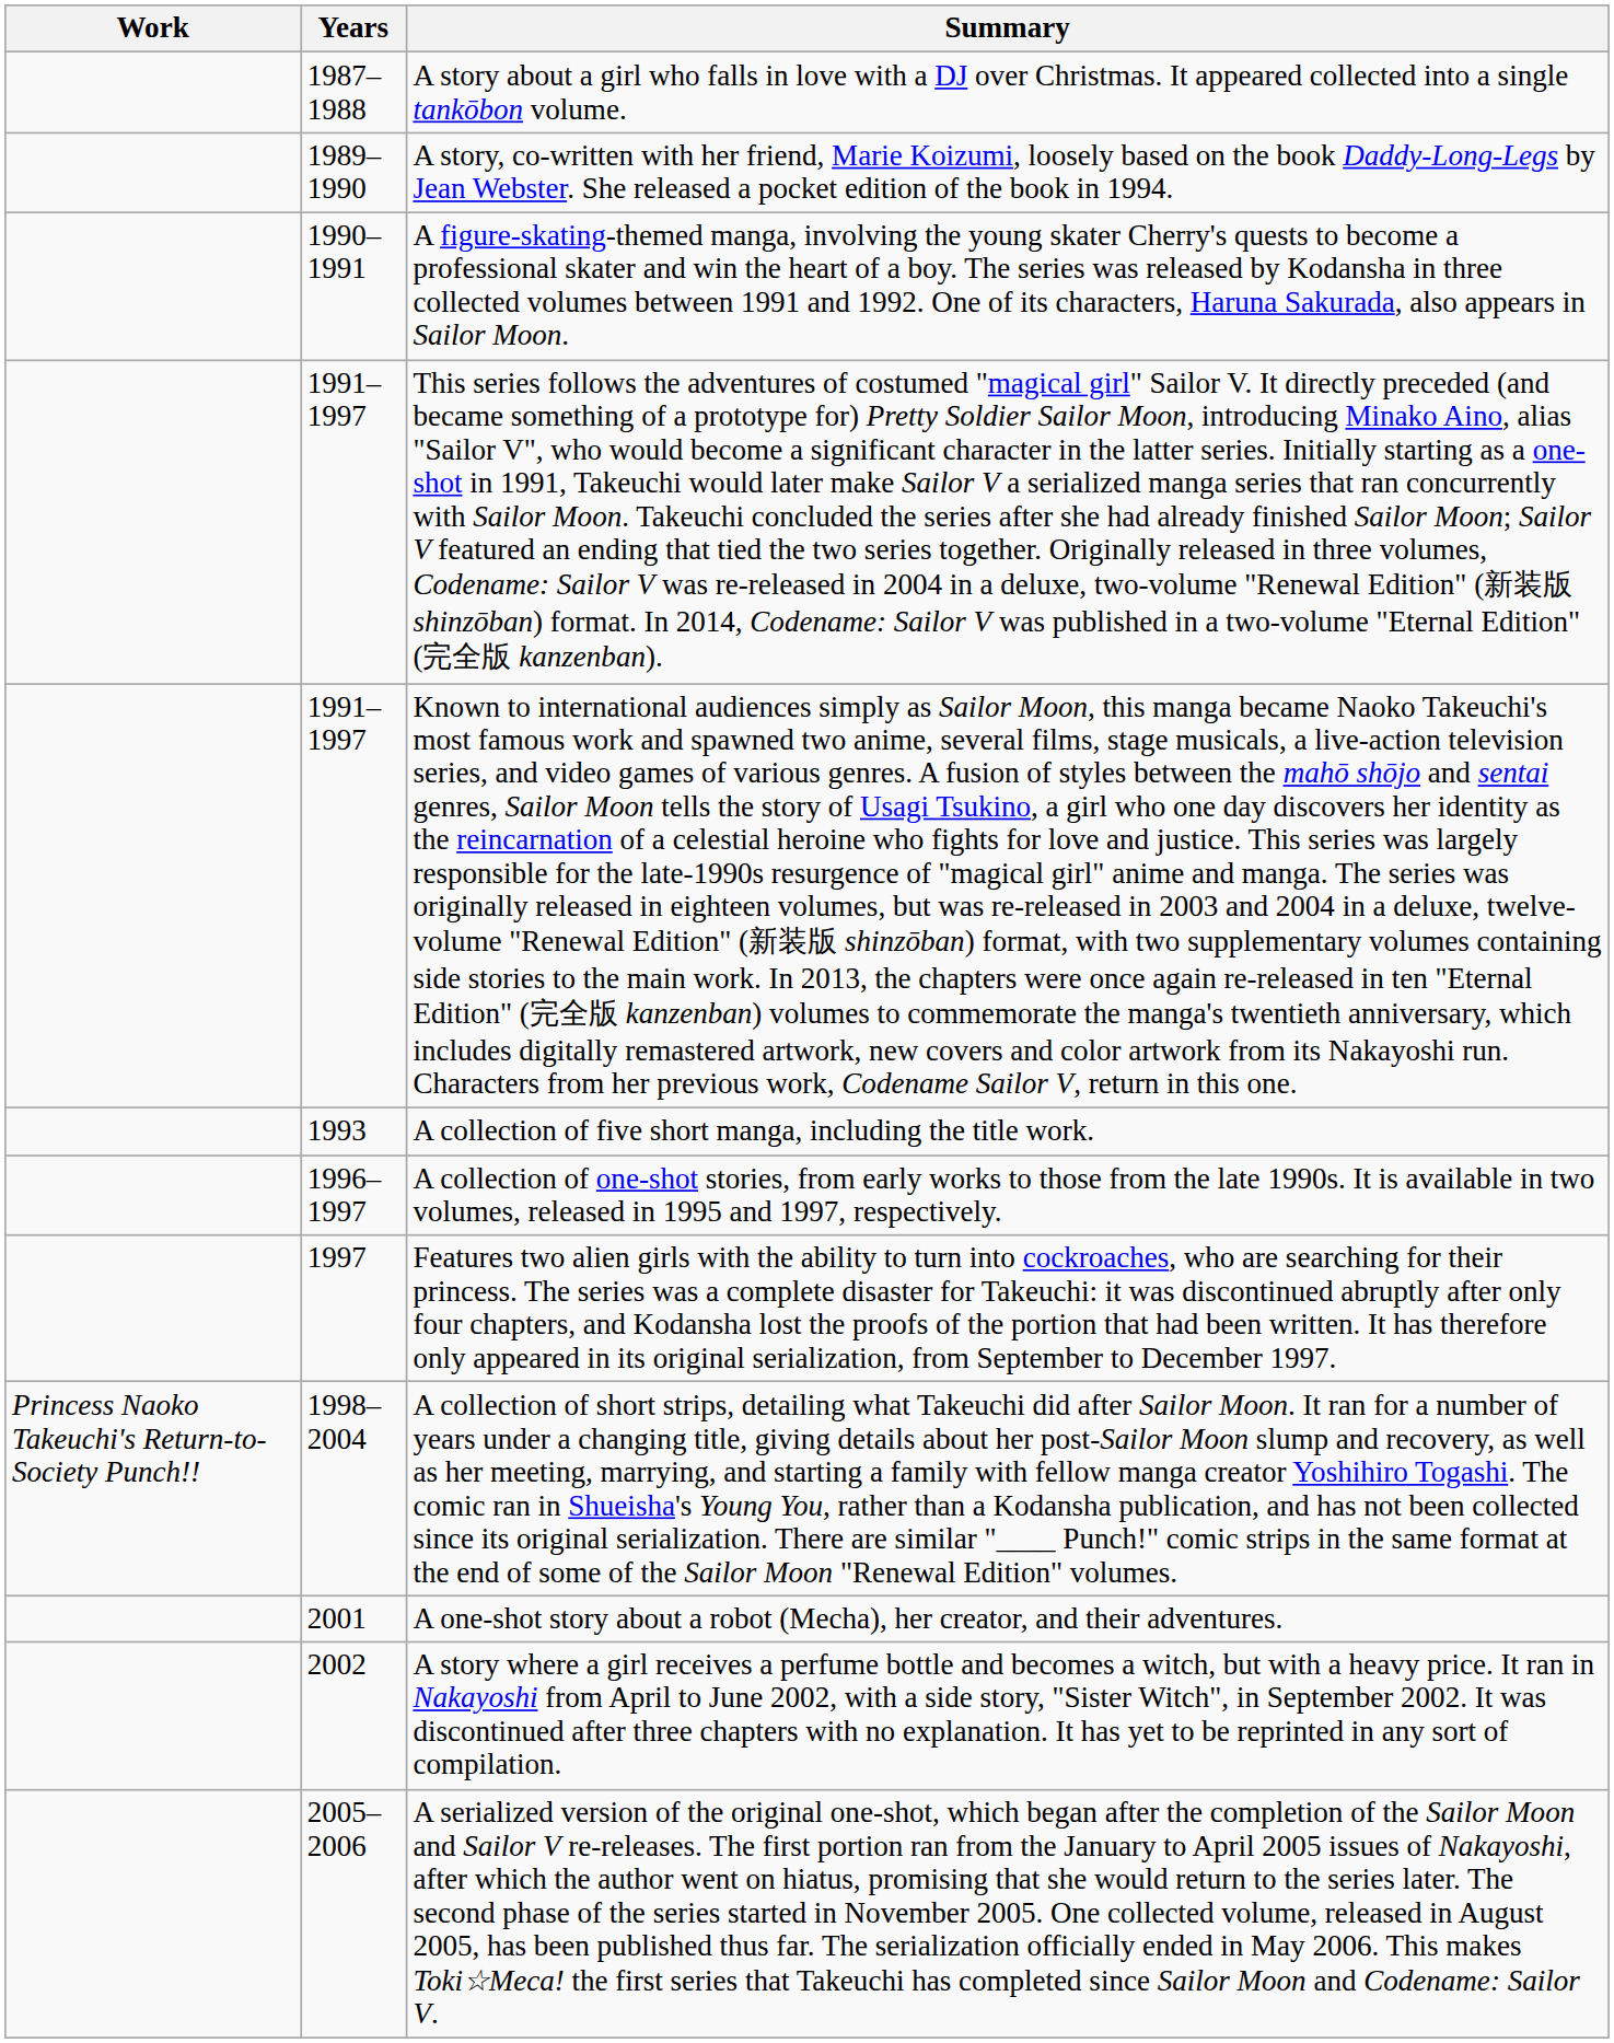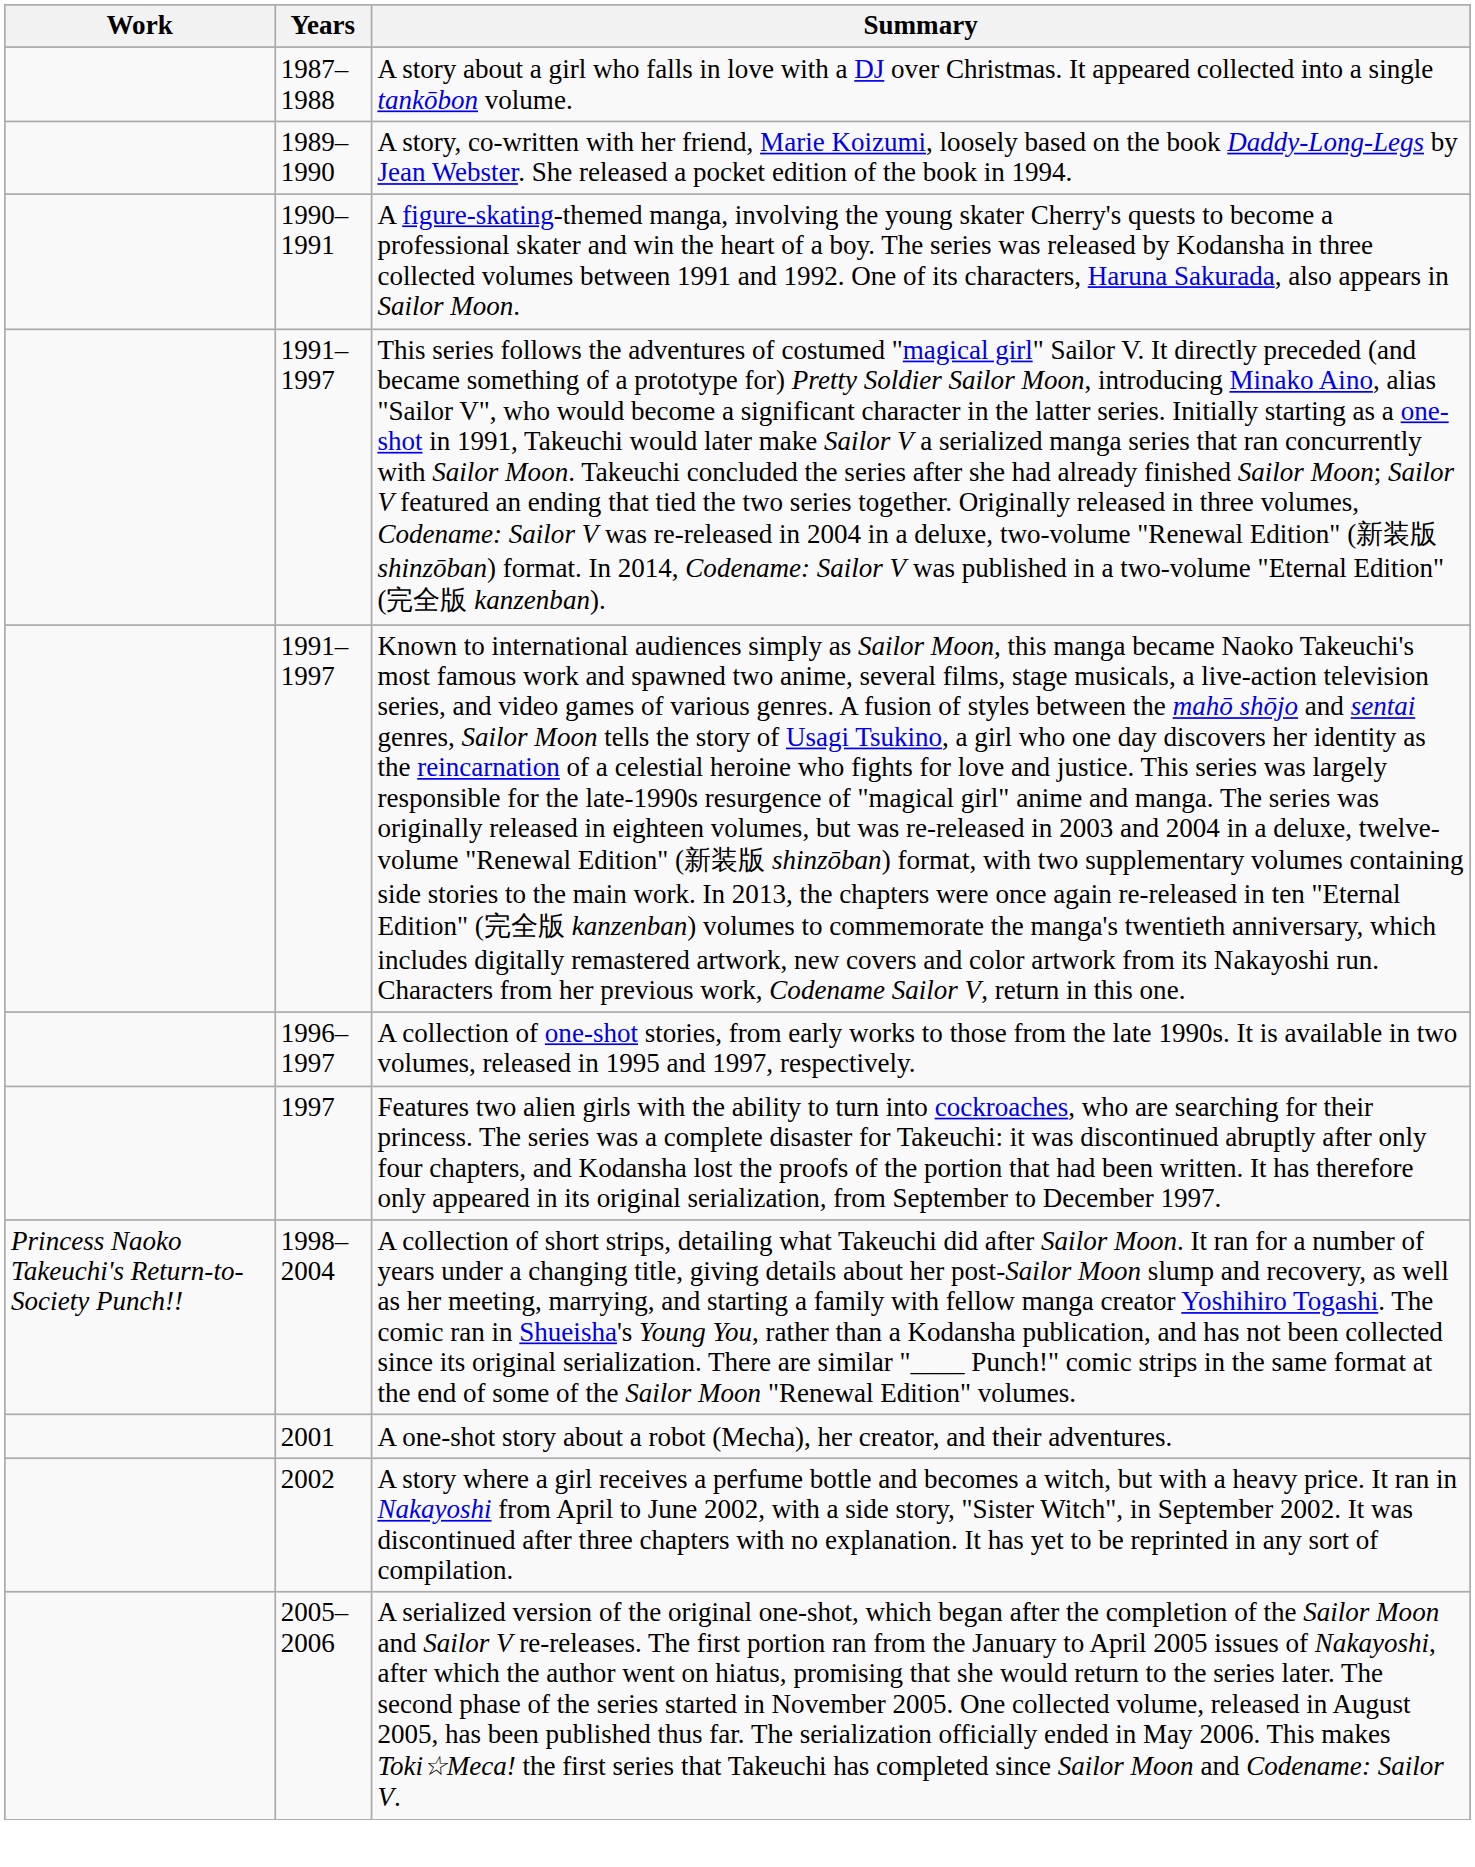- row: 1993 | A collection of five short manga, including the title work.
